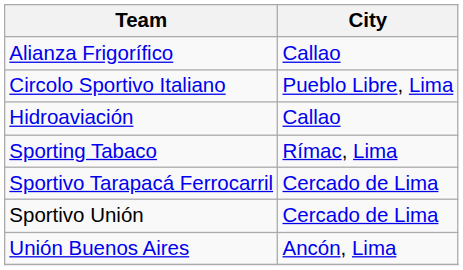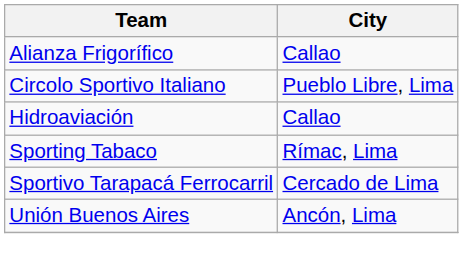- row: Sportivo Unión | Cercado de Lima
